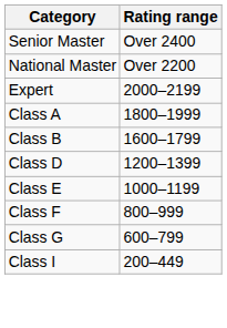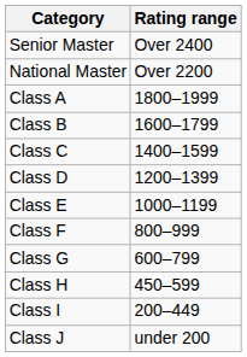- row: Expert | 2000–2199
+ row: Class C | 1400–1599
+ row: Class H | 450–599
+ row: Class J | under 200
